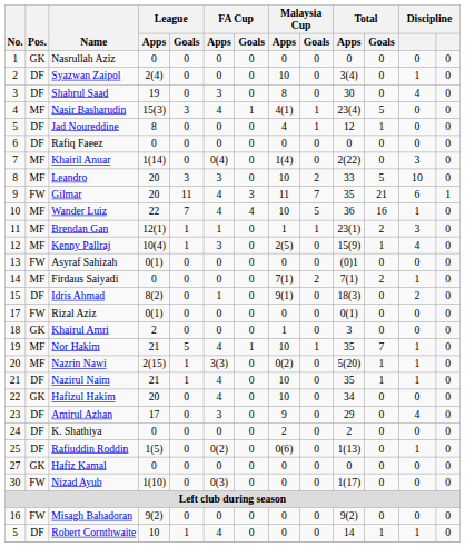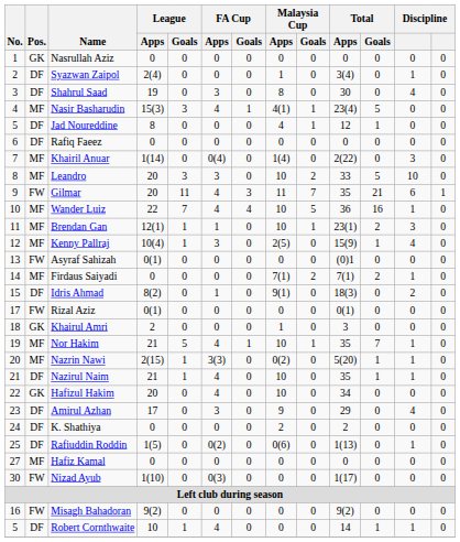Syazwan Zaipol | Malaysia Cup / Apps: 10 -> 1
Brendan Gan | Malaysia Cup / Apps: 1 -> 10
Hafiz Kamal | Pos.: GK -> MF
